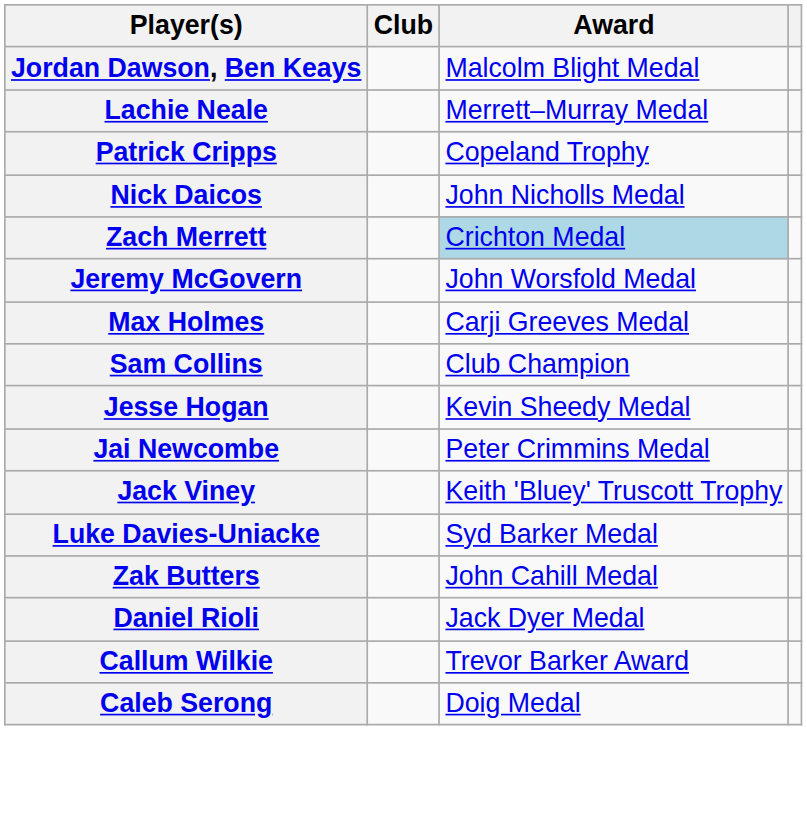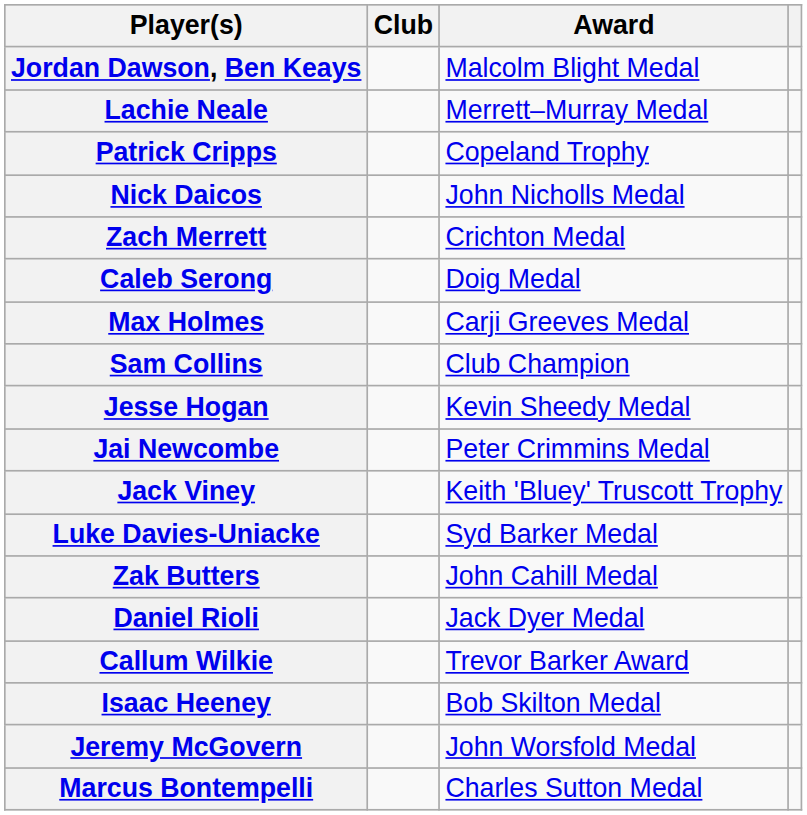Zach Merrett | Award: lightblue background -> no background
rows swapped: Caleb Serong <-> Jeremy McGovern
+ row: Isaac Heeney | Bob Skilton Medal
+ row: Marcus Bontempelli | Charles Sutton Medal
